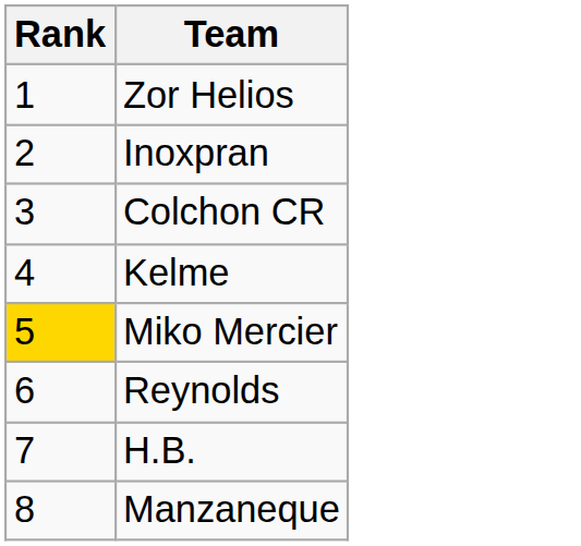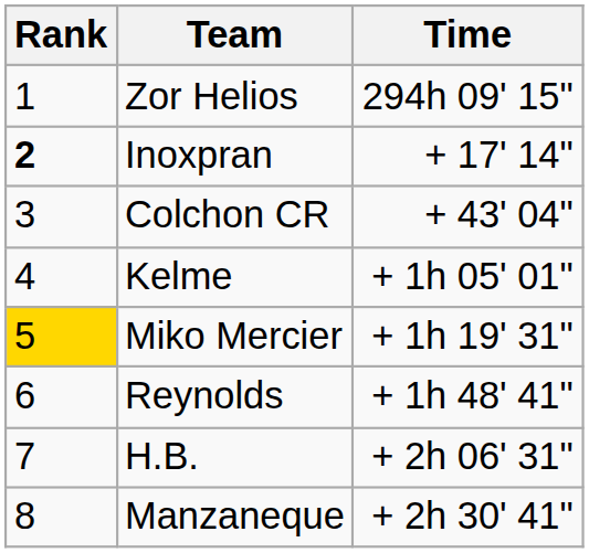+ column: Time | 294h 09' 15" | + 17' 14" | + 43' 04" | + 1h 05' 01" | + 1h 19' 31" | + 1h 48' 41" | + 2h 06' 31" | + 2h 30' 41"
Inoxpran | Rank: normal -> bold
